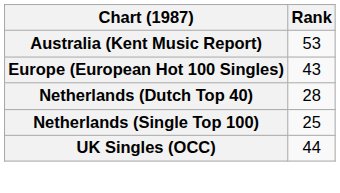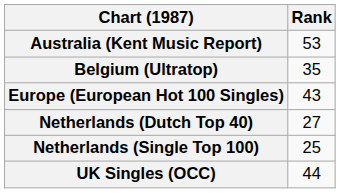+ row: Belgium (Ultratop) | 35
Netherlands (Dutch Top 40) | Rank: 28 -> 27
